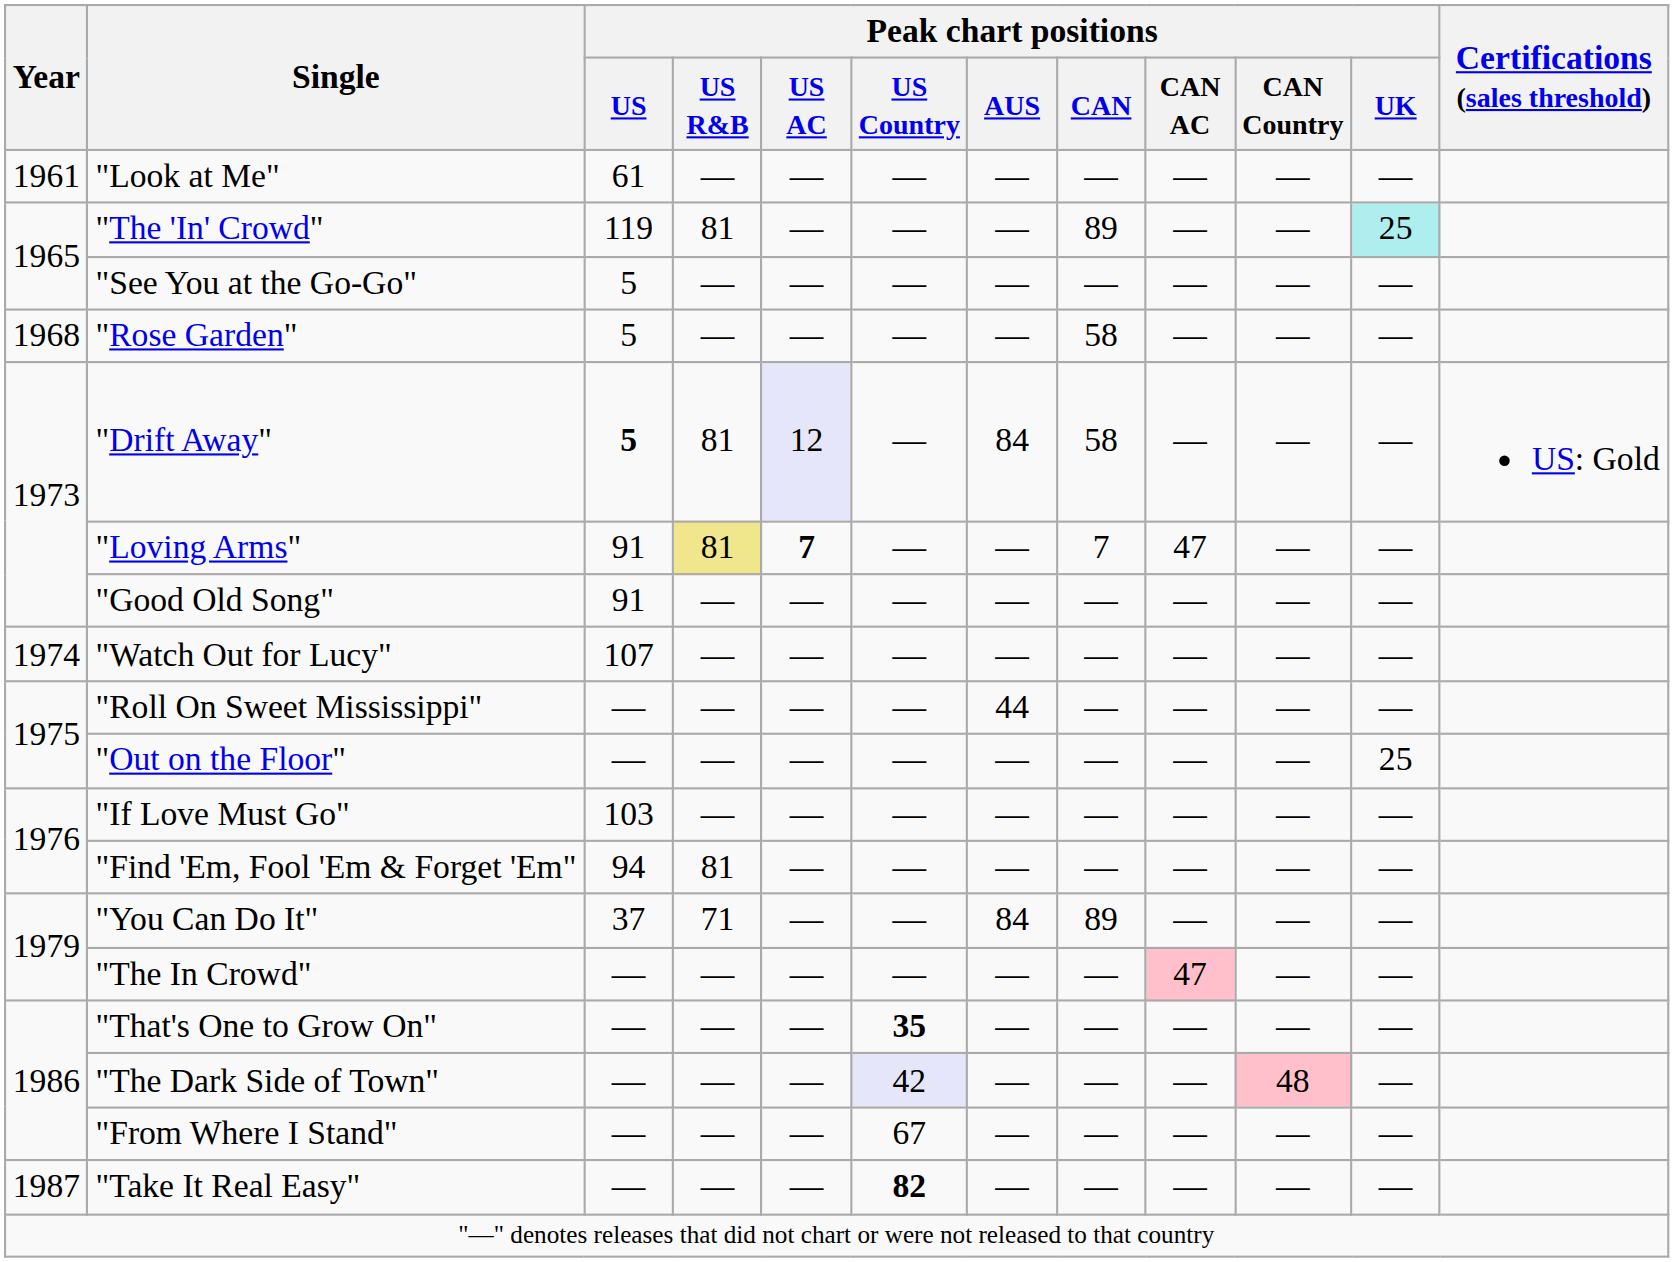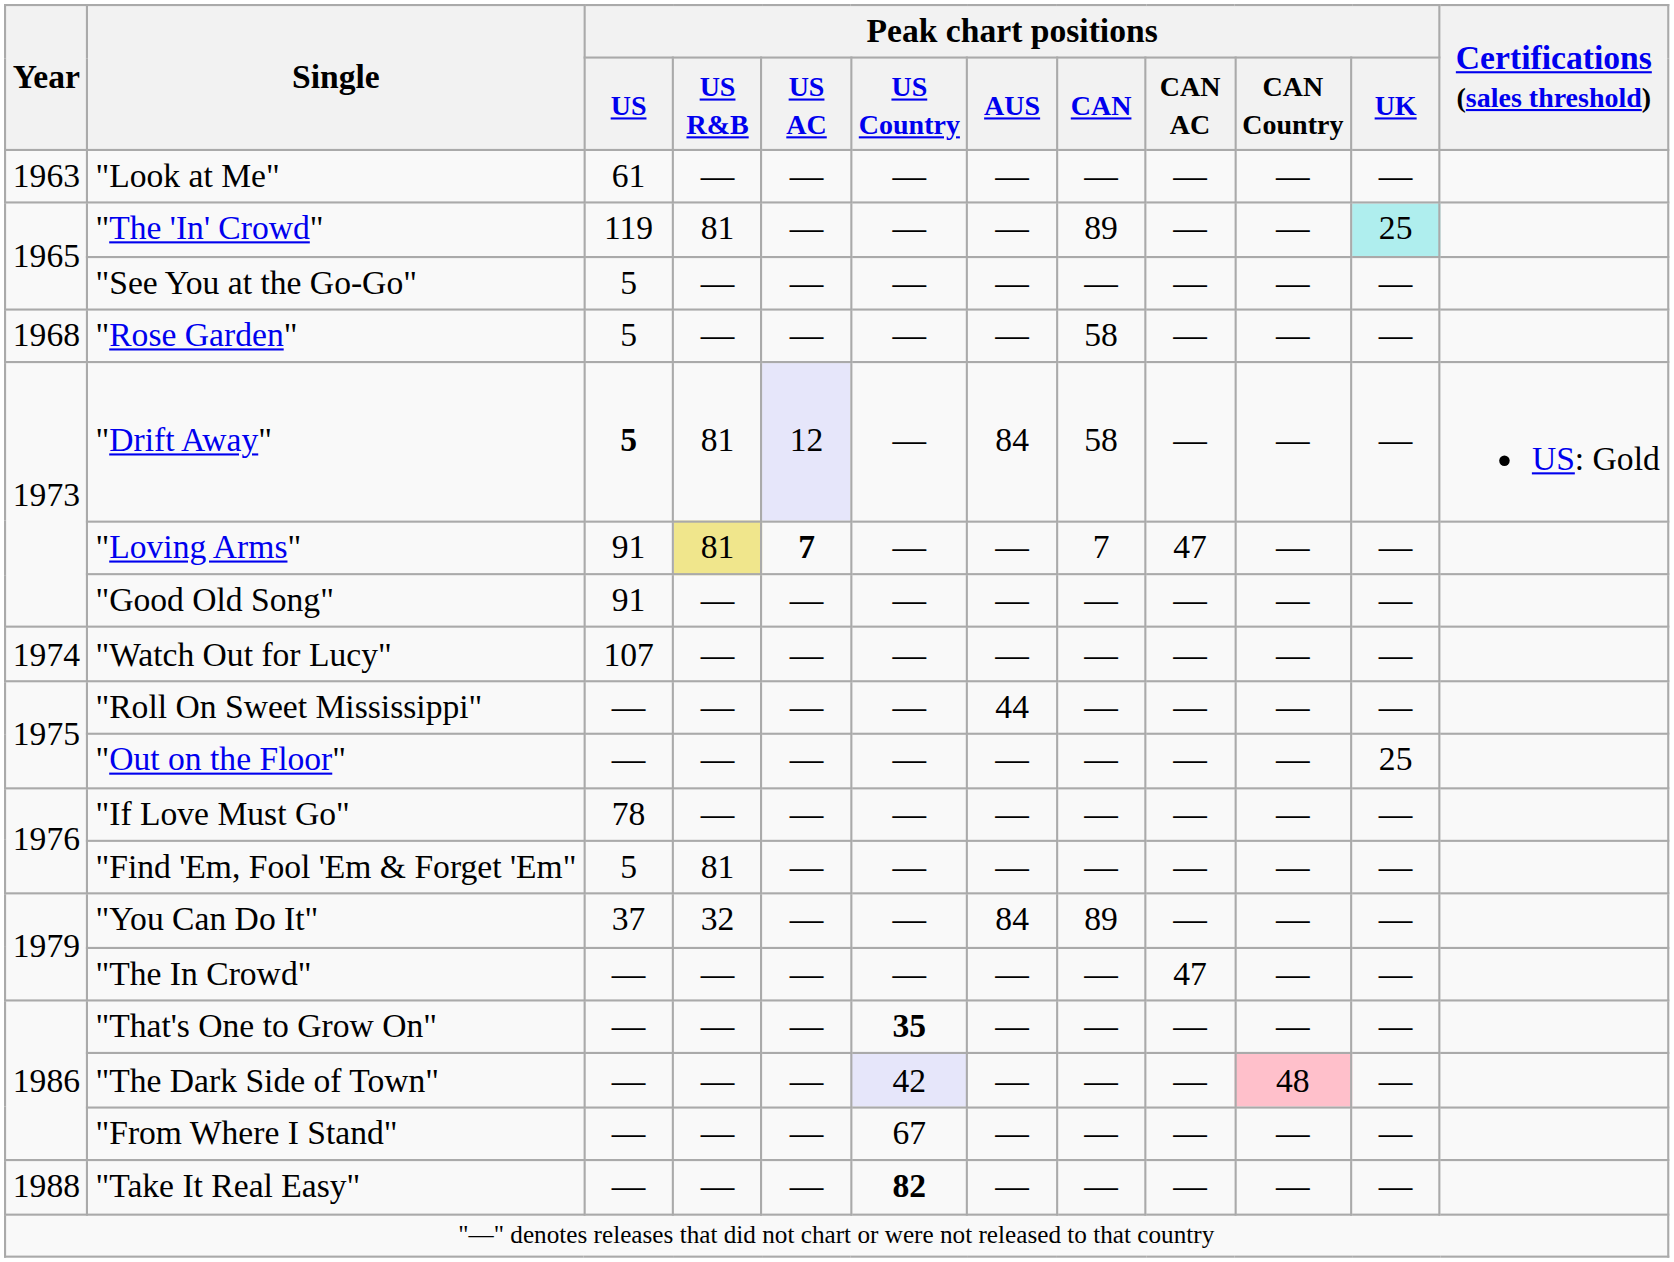"Look at Me" | Year: 1961 -> 1963
"If Love Must Go" | Peak chart positions / US: 103 -> 78
"Find 'Em, Fool 'Em & Forget 'Em" | Peak chart positions / US: 94 -> 5
"You Can Do It" | Peak chart positions / US R&B: 71 -> 32
"The In Crowd" | Peak chart positions / CAN AC: pink background -> no background
"Take It Real Easy" | Year: 1987 -> 1988
